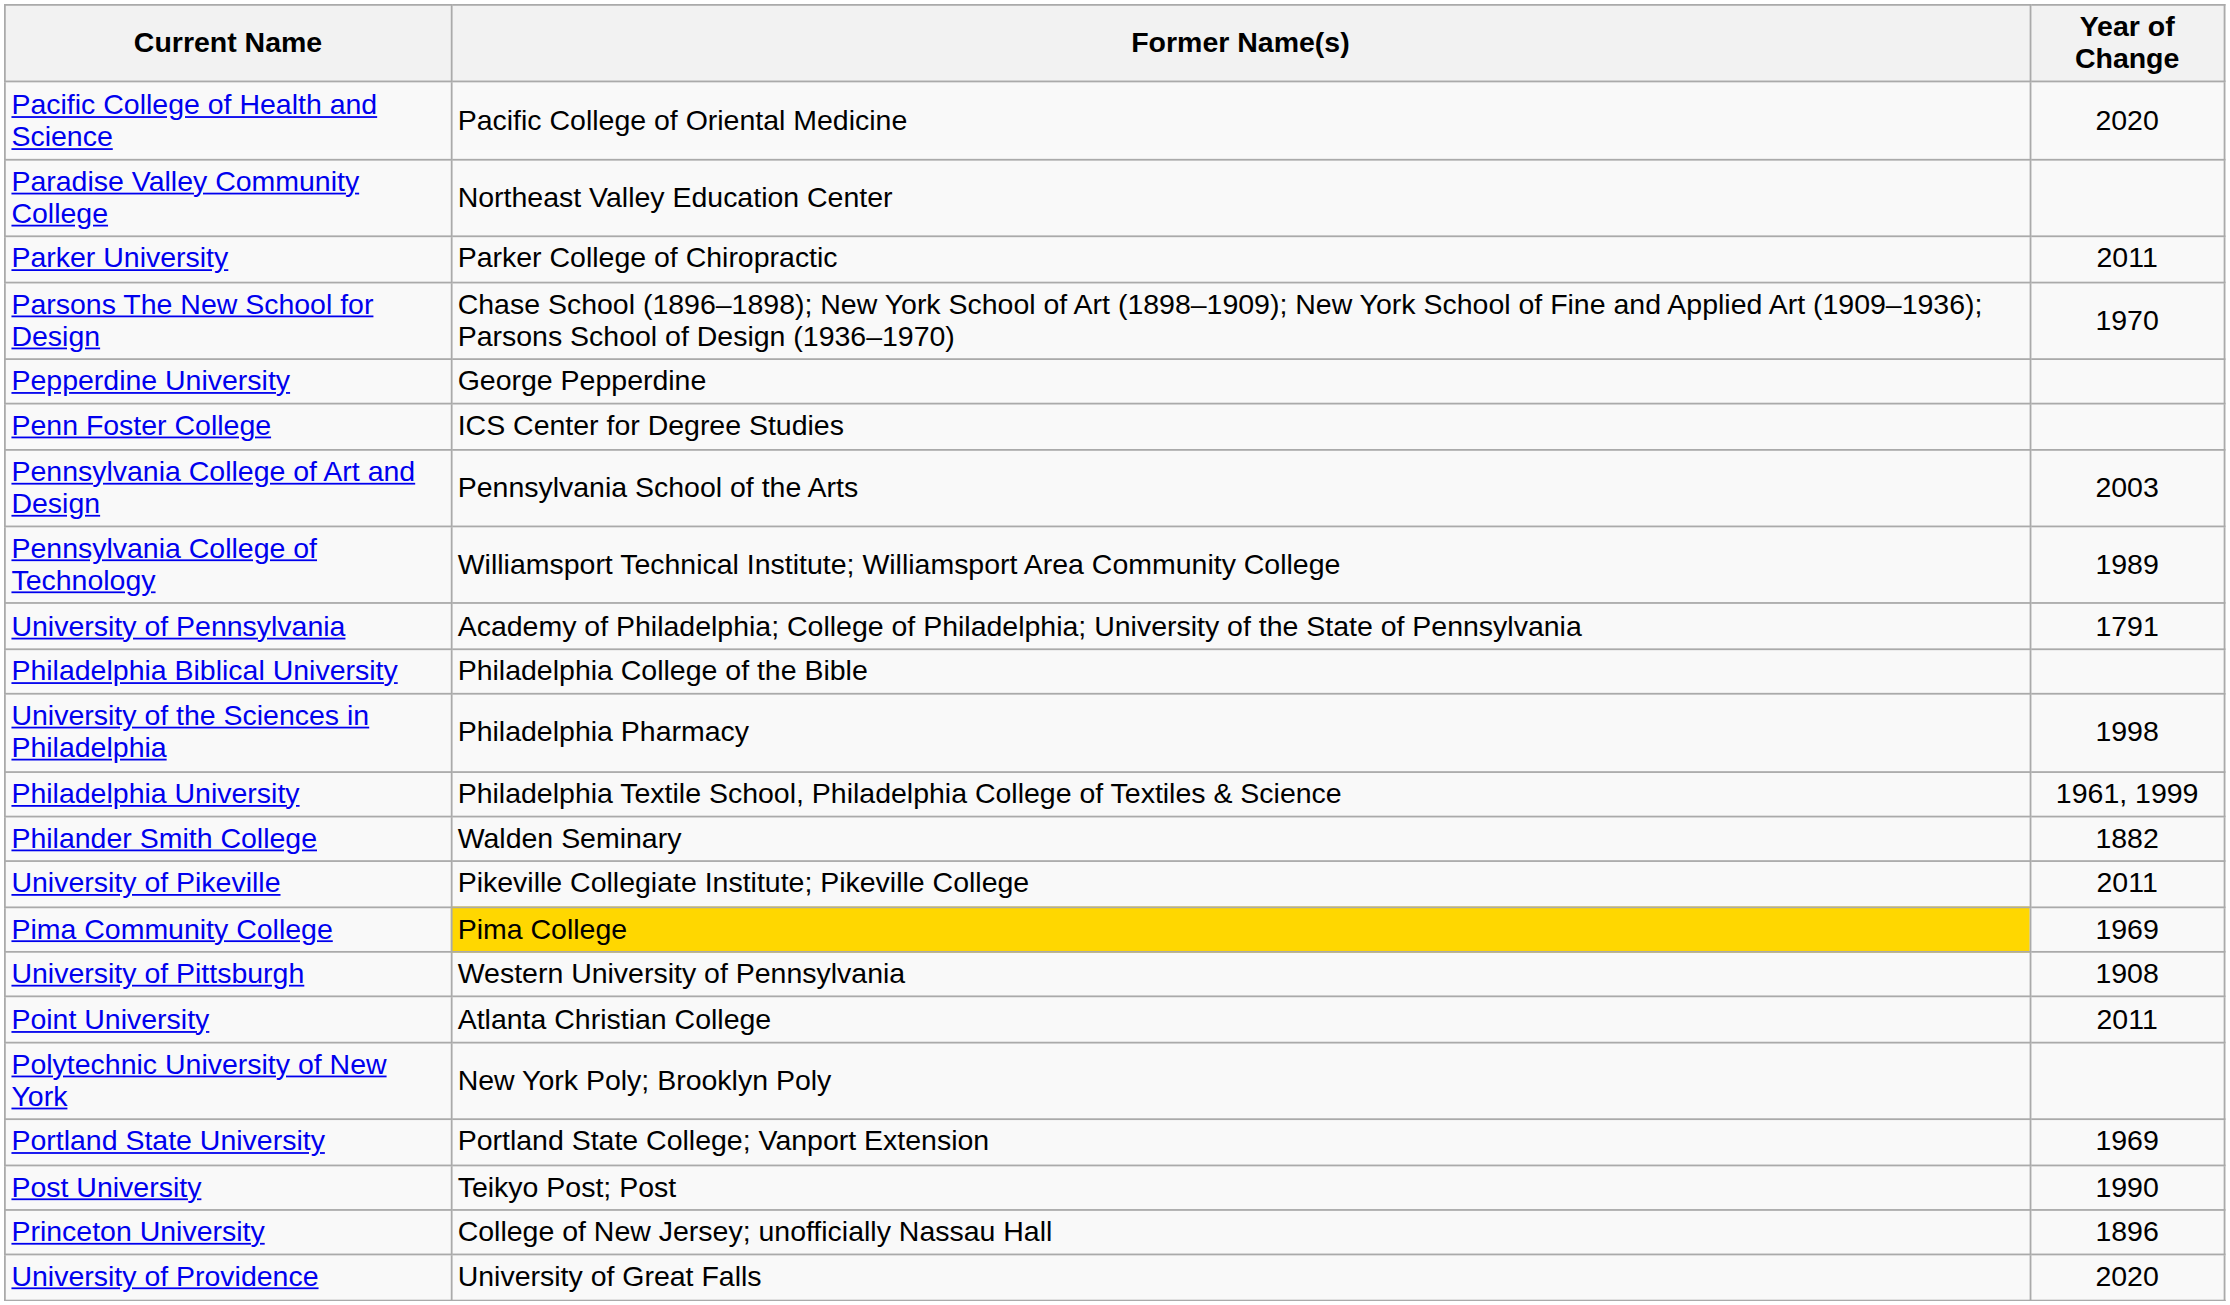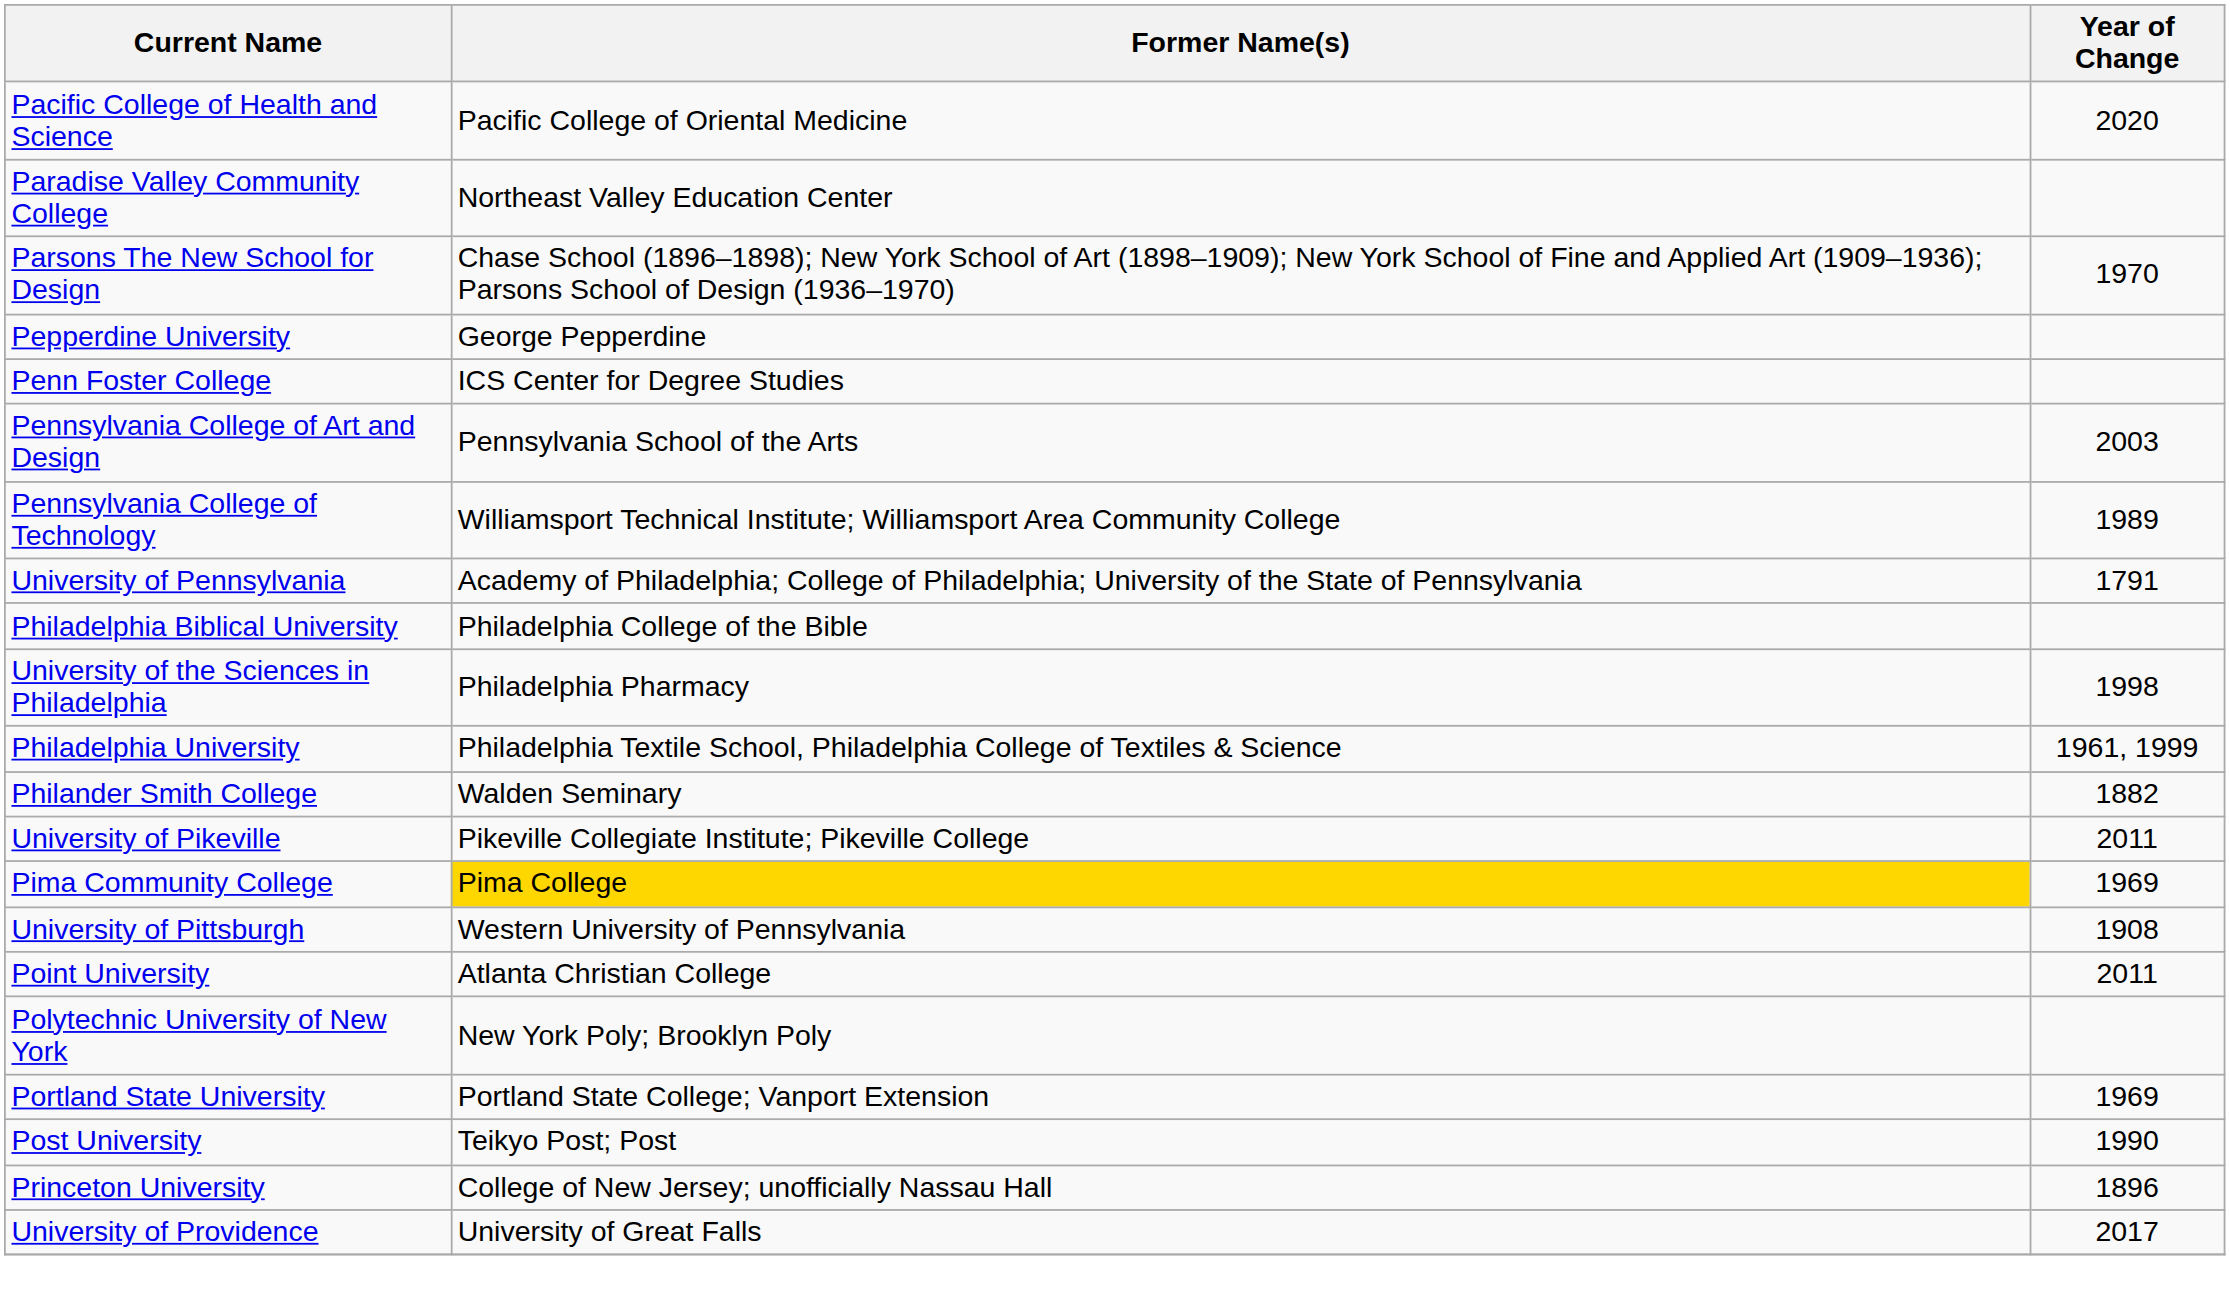- row: Parker University | Parker College of Chiropractic | 2011
University of Providence | Year of Change: 2020 -> 2017
